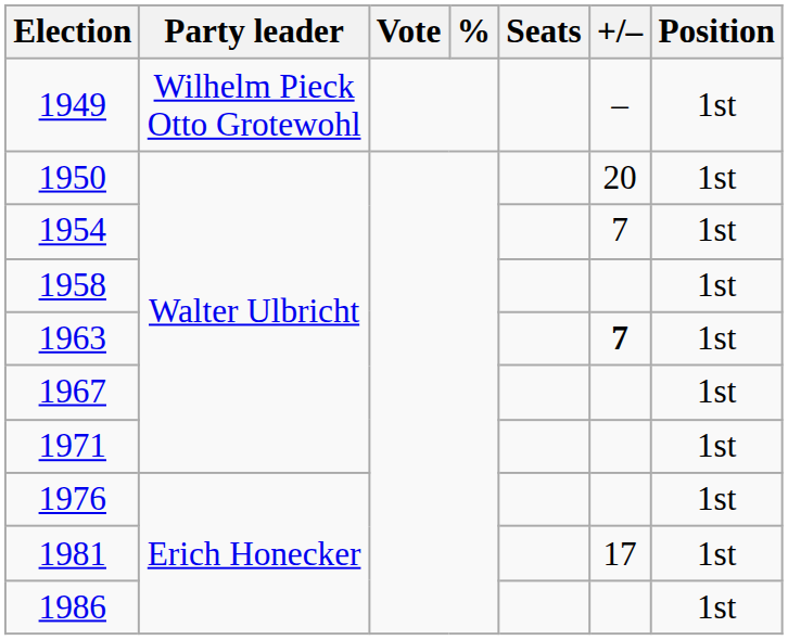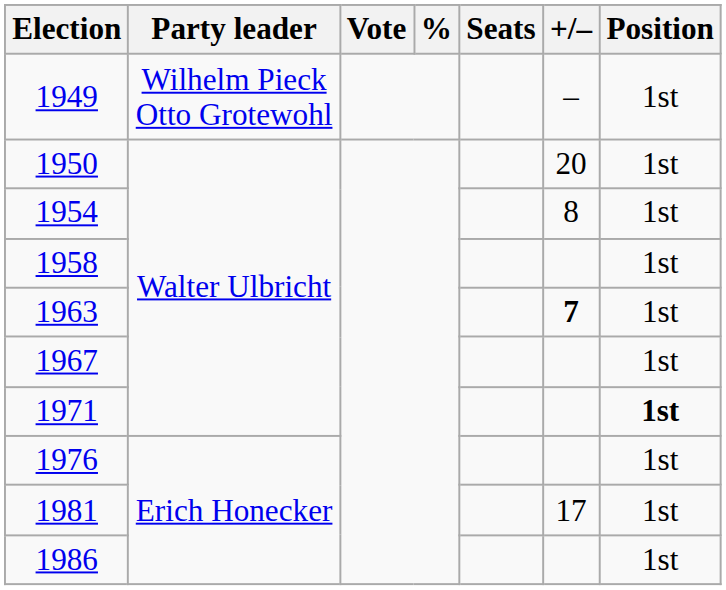1954 | +/–: 7 -> 8
1971 | Position: normal -> bold
